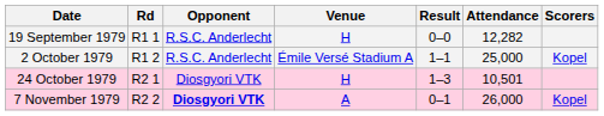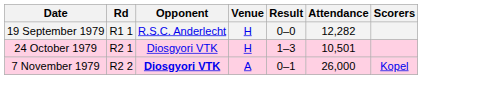- row: 2 October 1979 | R1 2 | R.S.C. Anderlecht | Émile Versé Stadium A | 1–1 | 25,000 | Kopel
